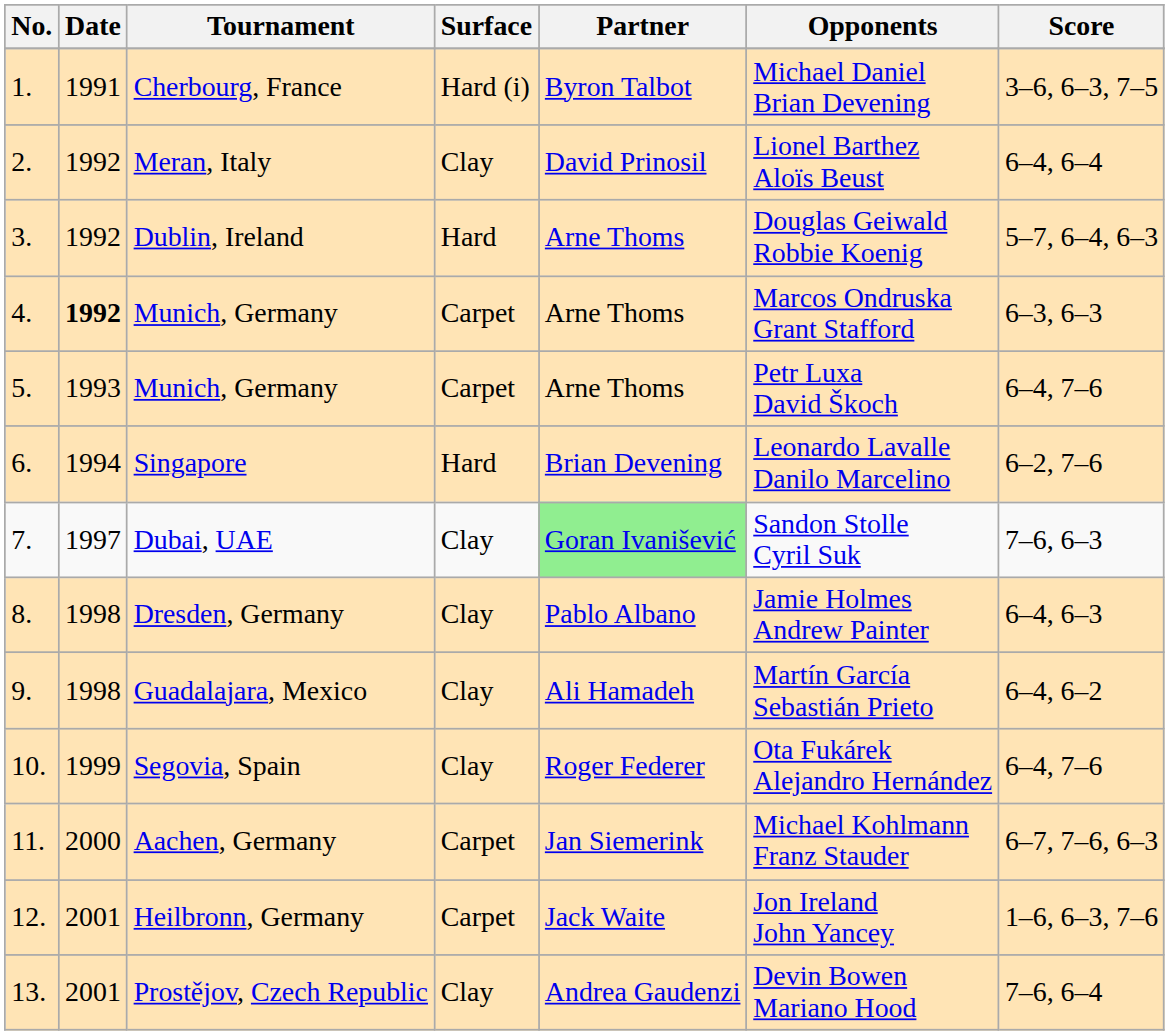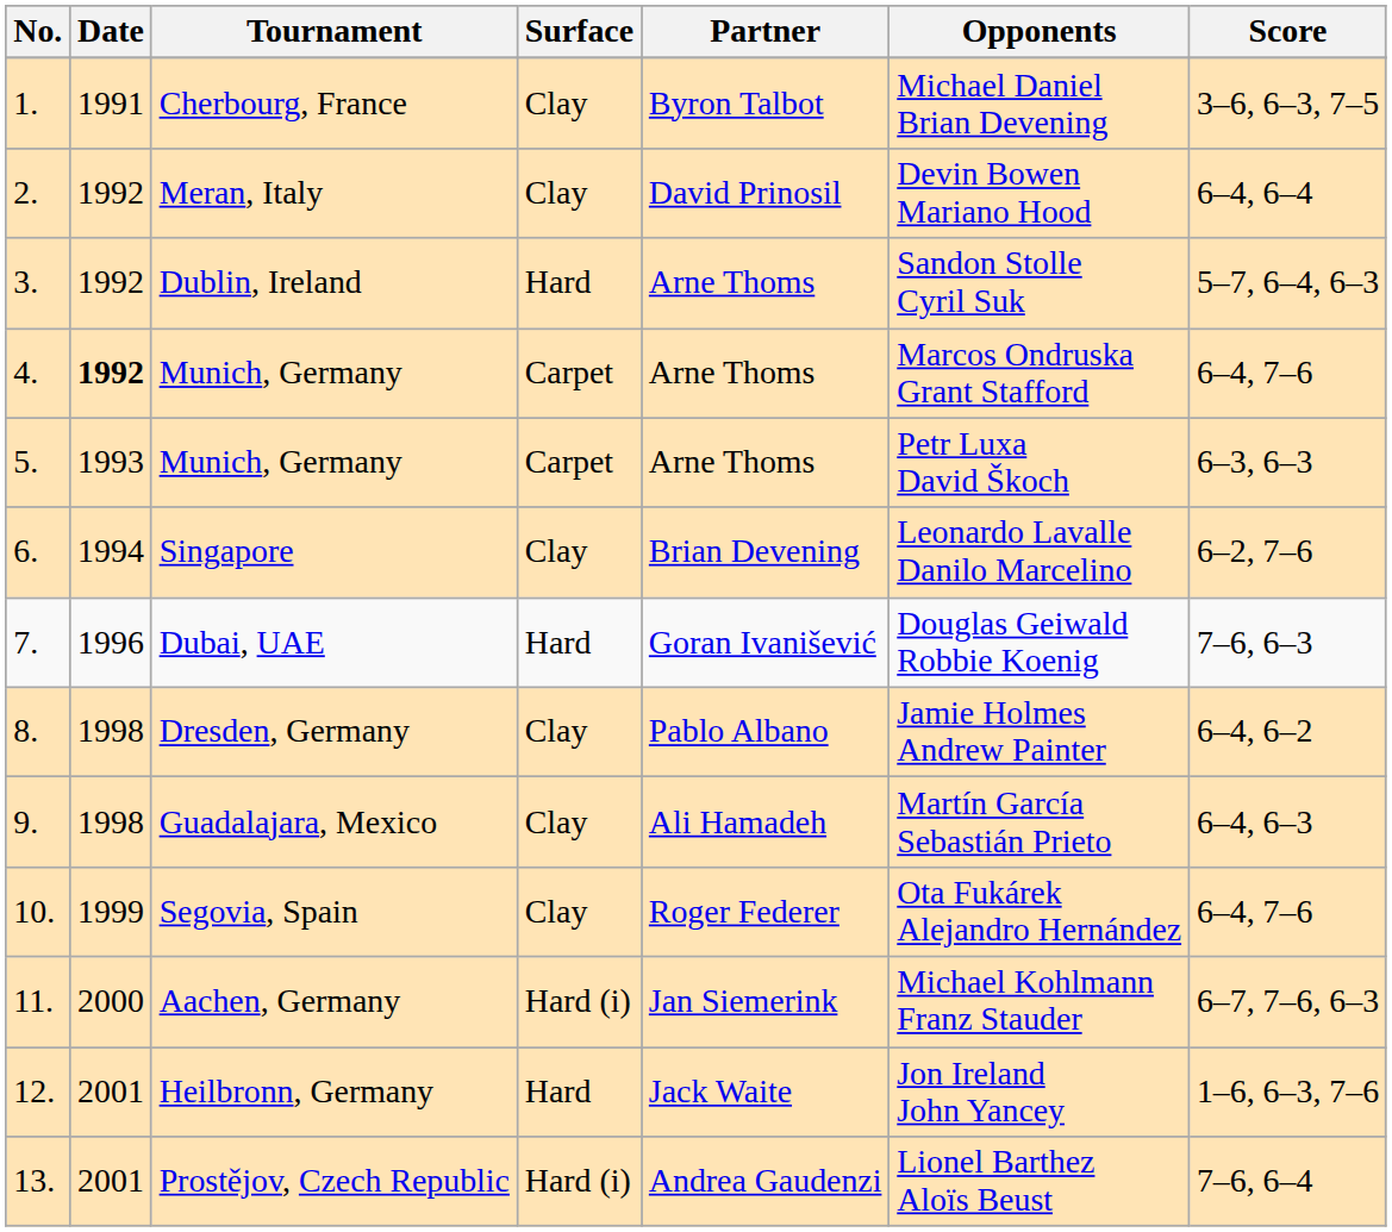Cherbourg, France | Surface: Hard (i) -> Clay
Meran, Italy | Opponents: Lionel Barthez Aloïs Beust -> Devin Bowen Mariano Hood
Dublin, Ireland | Opponents: Douglas Geiwald Robbie Koenig -> Sandon Stolle Cyril Suk
4. / Munich, Germany | Score: 6–3, 6–3 -> 6–4, 7–6
5. / Munich, Germany | Score: 6–4, 7–6 -> 6–3, 6–3
Singapore | Surface: Hard -> Clay
Dubai, UAE | Date: 1997 -> 1996
Dubai, UAE | Surface: Clay -> Hard
Dubai, UAE | Partner: lightgreen background -> no background
Dubai, UAE | Opponents: Sandon Stolle Cyril Suk -> Douglas Geiwald Robbie Koenig
Dresden, Germany | Score: 6–4, 6–3 -> 6–4, 6–2
Guadalajara, Mexico | Score: 6–4, 6–2 -> 6–4, 6–3
Aachen, Germany | Surface: Carpet -> Hard (i)
Heilbronn, Germany | Surface: Carpet -> Hard
Prostějov, Czech Republic | Surface: Clay -> Hard (i)
Prostějov, Czech Republic | Opponents: Devin Bowen Mariano Hood -> Lionel Barthez Aloïs Beust
